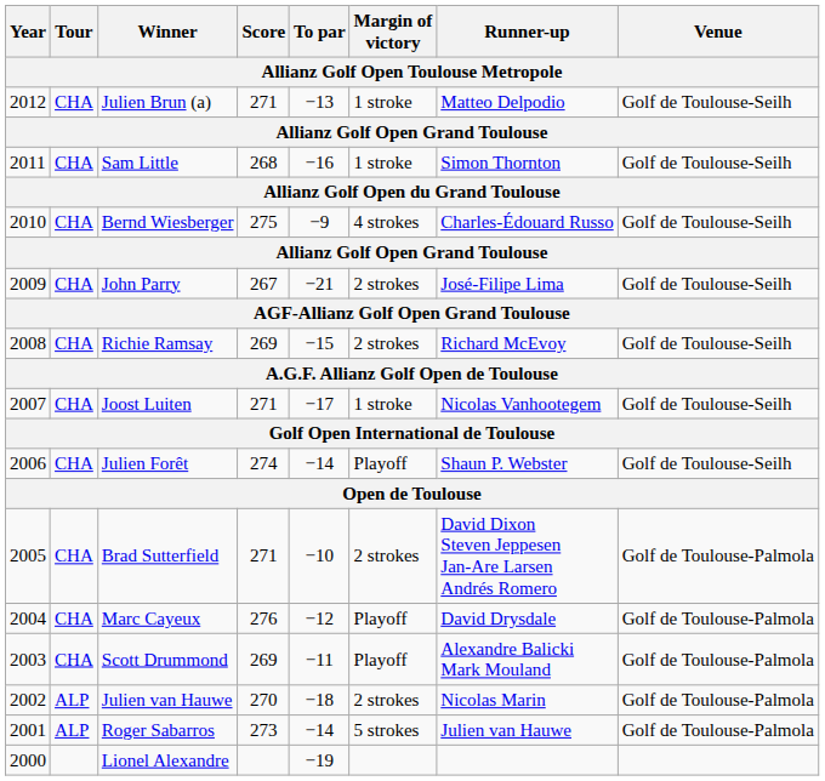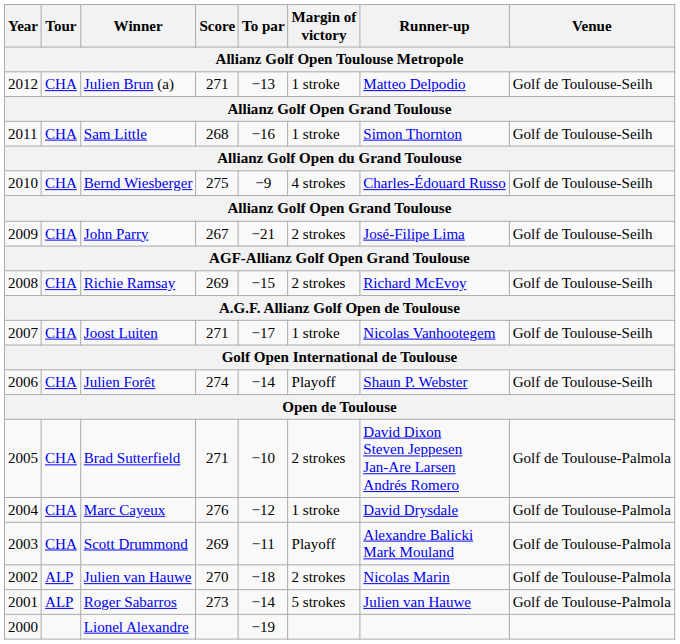Marc Cayeux | Margin of victory: Playoff -> 1 stroke
